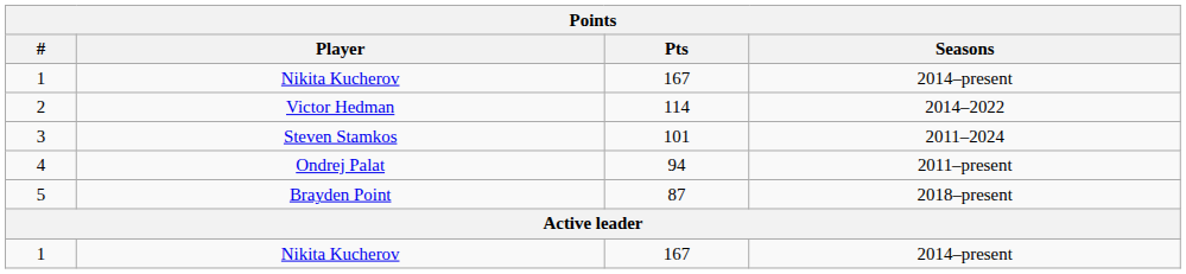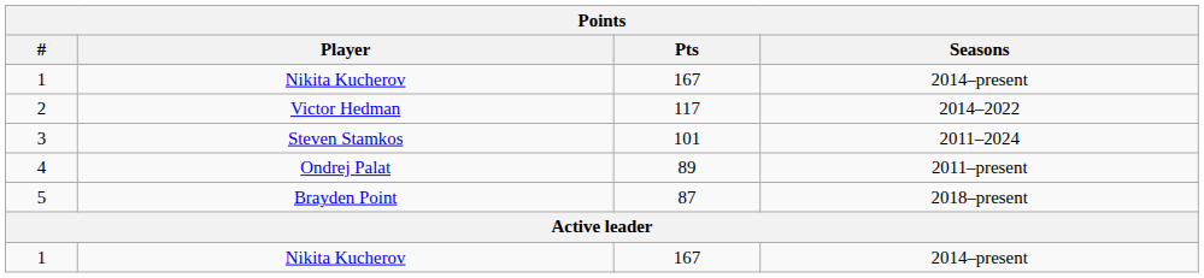2 | Pts: 114 -> 117
4 | Pts: 94 -> 89
